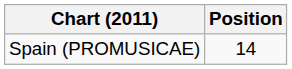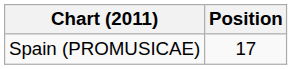Spain (PROMUSICAE) | Position: 14 -> 17
